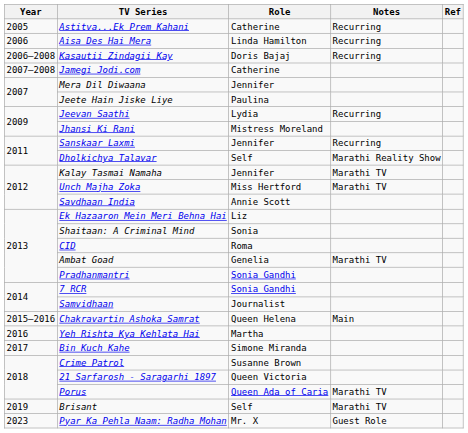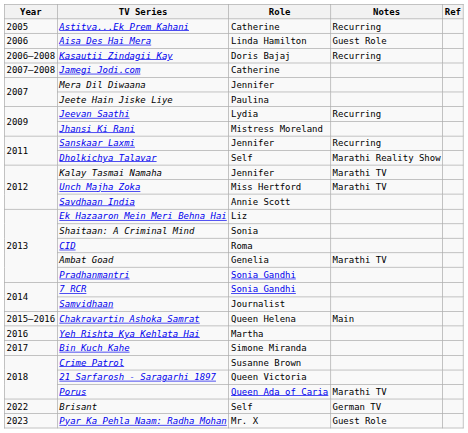Aisa Des Hai Mera | Notes: Recurring -> Guest Role
Brisant | Year: 2019 -> 2022
Brisant | Notes: Marathi TV -> German TV
